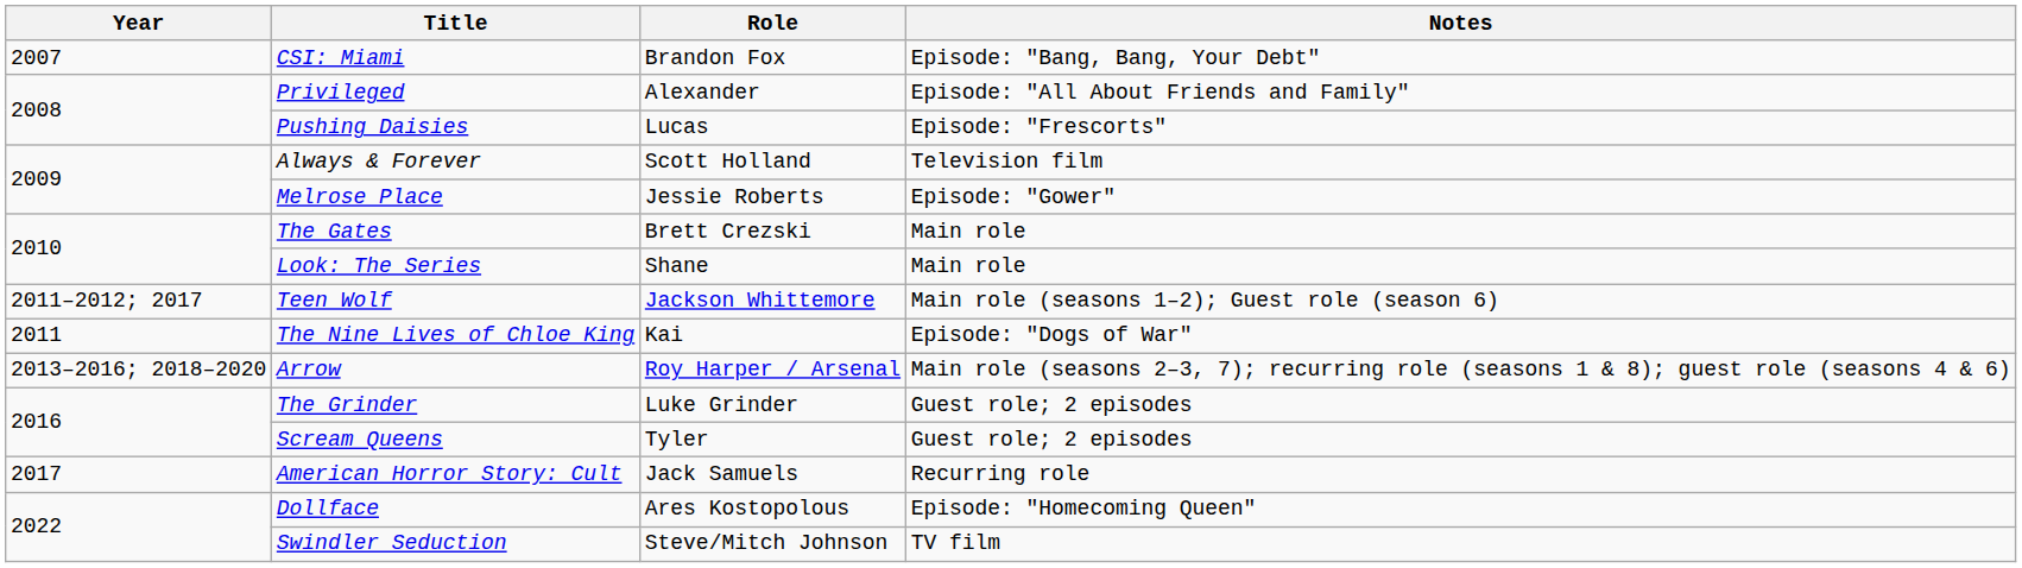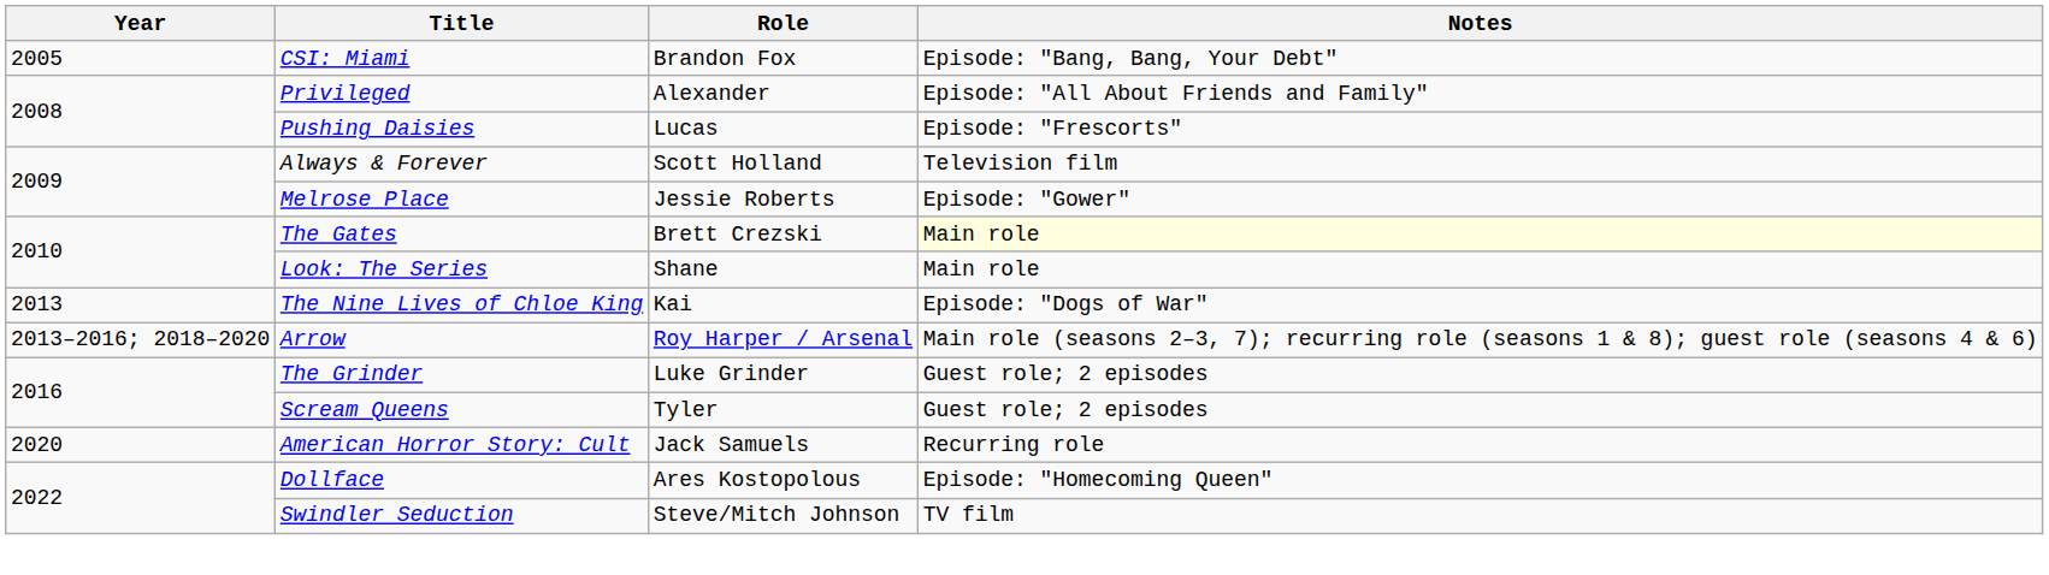CSI: Miami | Year: 2007 -> 2005
The Gates | Notes: no background -> lightyellow background
- row: 2011–2012; 2017 | Teen Wolf | Jackson Whittemore | Main role (seasons 1–2); Guest role (season 6)
The Nine Lives of Chloe King | Year: 2011 -> 2013
American Horror Story: Cult | Year: 2017 -> 2020
